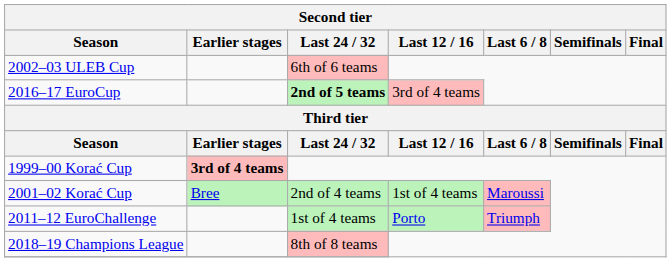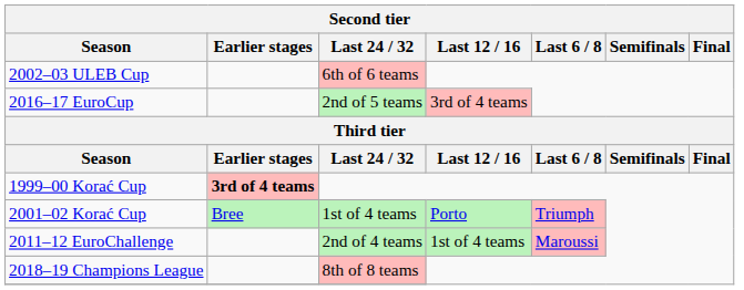2016–17 EuroCup | Last 24 / 32: bold -> normal
2001–02 Korać Cup | Last 24 / 32: 2nd of 4 teams -> 1st of 4 teams
2001–02 Korać Cup | Last 12 / 16: 1st of 4 teams -> Porto
2001–02 Korać Cup | Last 6 / 8: Maroussi -> Triumph
2011–12 EuroChallenge | Last 24 / 32: 1st of 4 teams -> 2nd of 4 teams
2011–12 EuroChallenge | Last 12 / 16: Porto -> 1st of 4 teams
2011–12 EuroChallenge | Last 6 / 8: Triumph -> Maroussi
